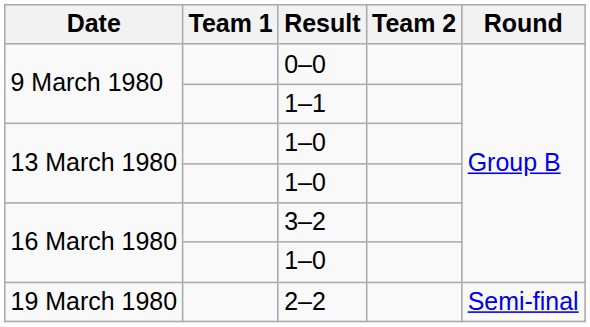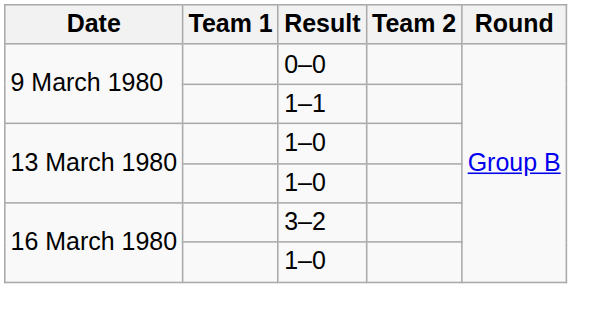- row: 19 March 1980 | 2–2 | Semi-final
